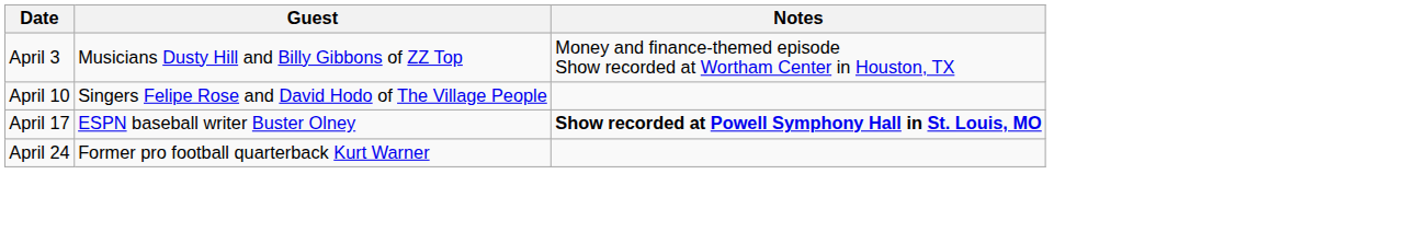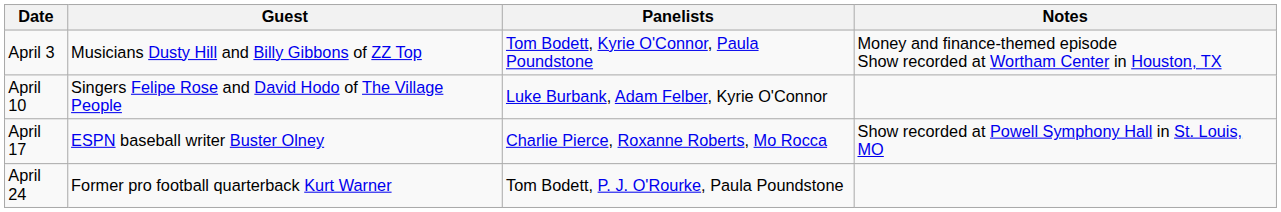+ column: Panelists | Tom Bodett, Kyrie O'Connor, Paula Poundstone | Luke Burbank, Adam Felber, Kyrie O'Connor | Charlie Pierce, Roxanne Roberts, Mo Rocca | Tom Bodett, P. J. O'Rourke, Paula Poundstone
April 17 | Notes: bold -> normal
